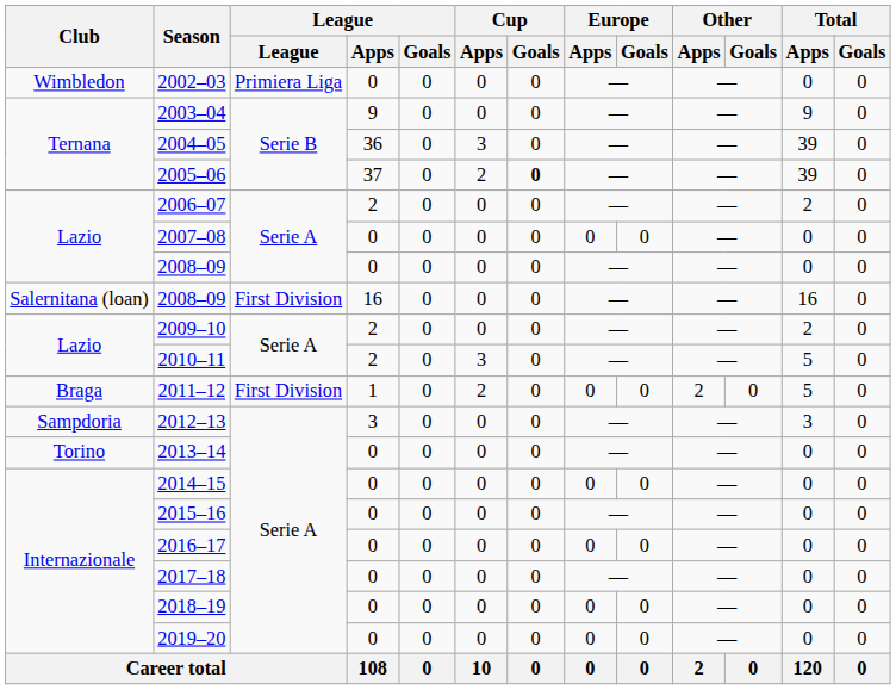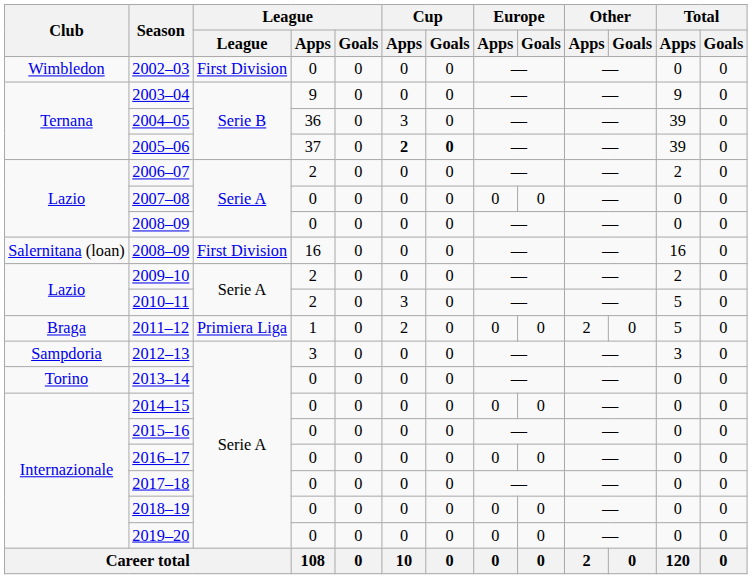2002–03 | League: Primiera Liga -> First Division
2005–06 | Cup / Apps: normal -> bold
2011–12 | League: First Division -> Primiera Liga
